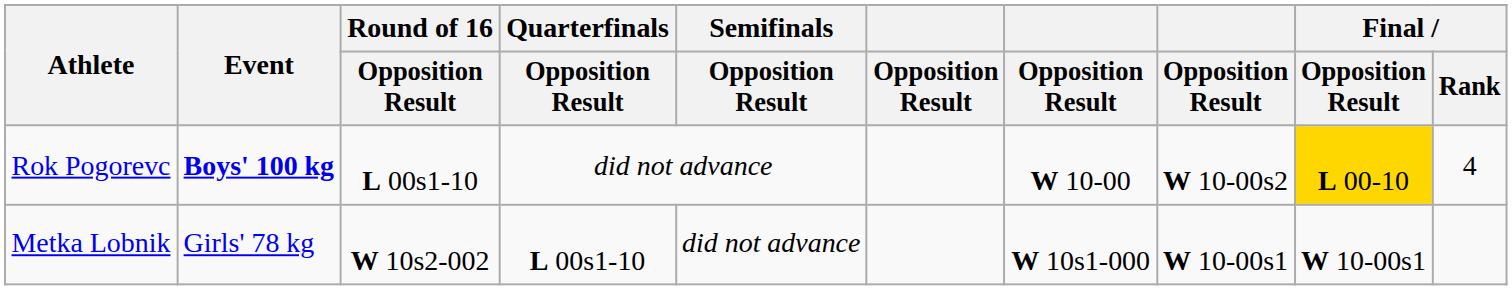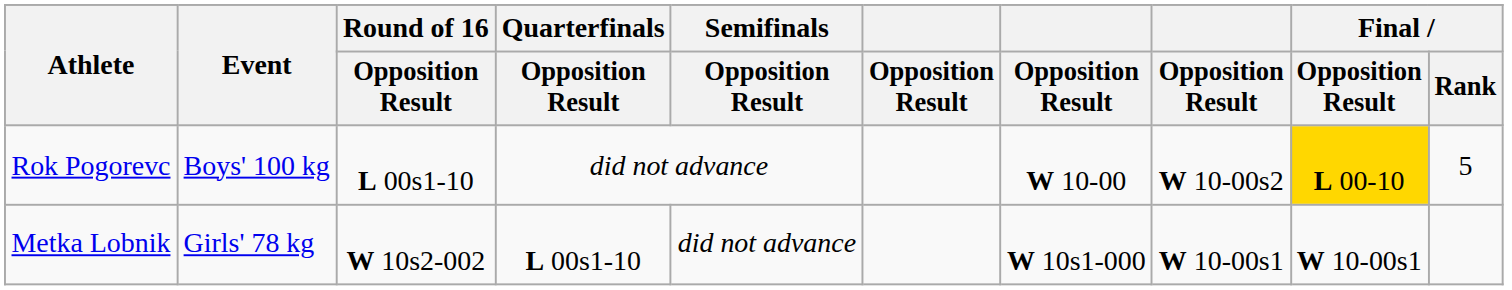Rok Pogorevc | Event: bold -> normal
Rok Pogorevc | Final / Rank: 4 -> 5
